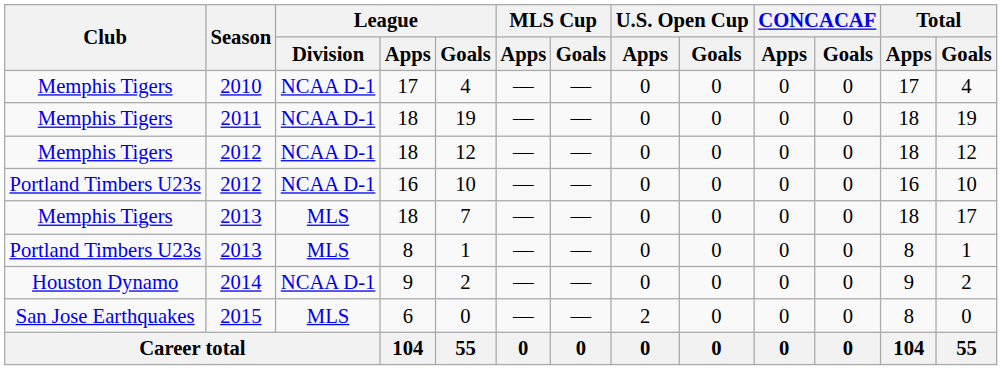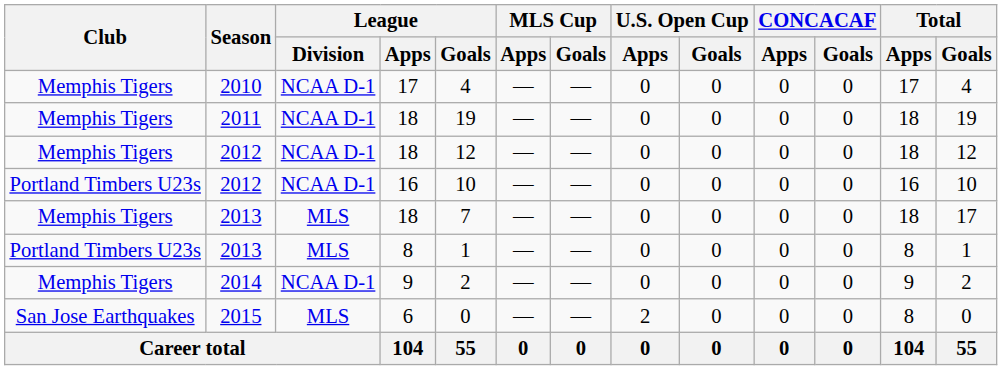2014 | Club: Houston Dynamo -> Memphis Tigers
